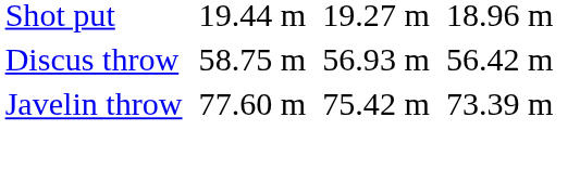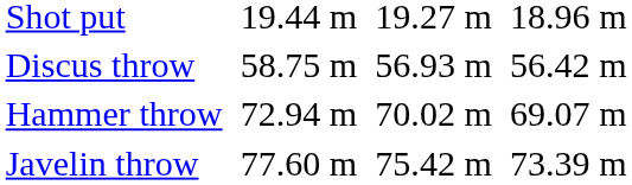+ row: Hammer throw | 72.94 m | 70.02 m | 69.07 m
